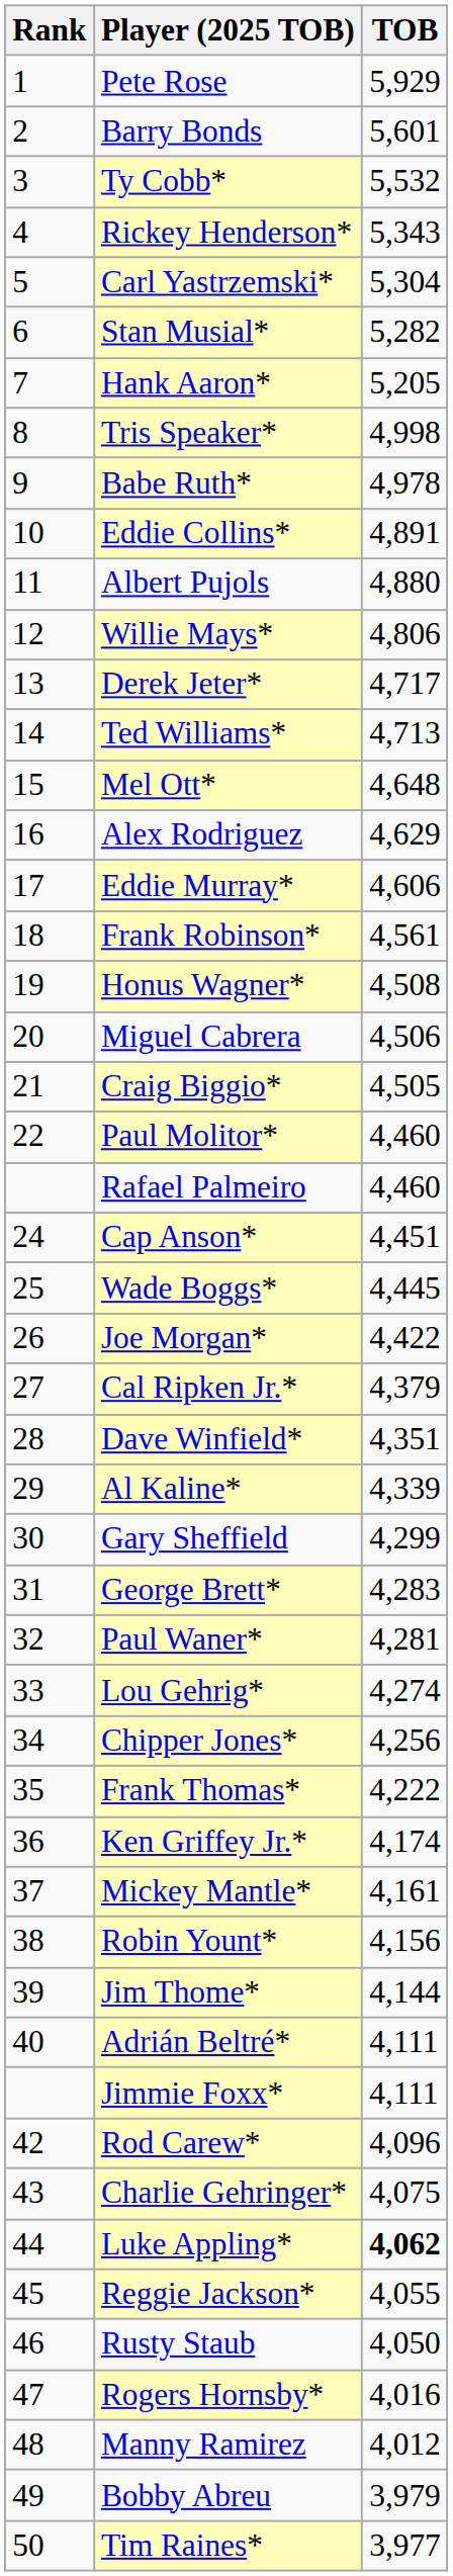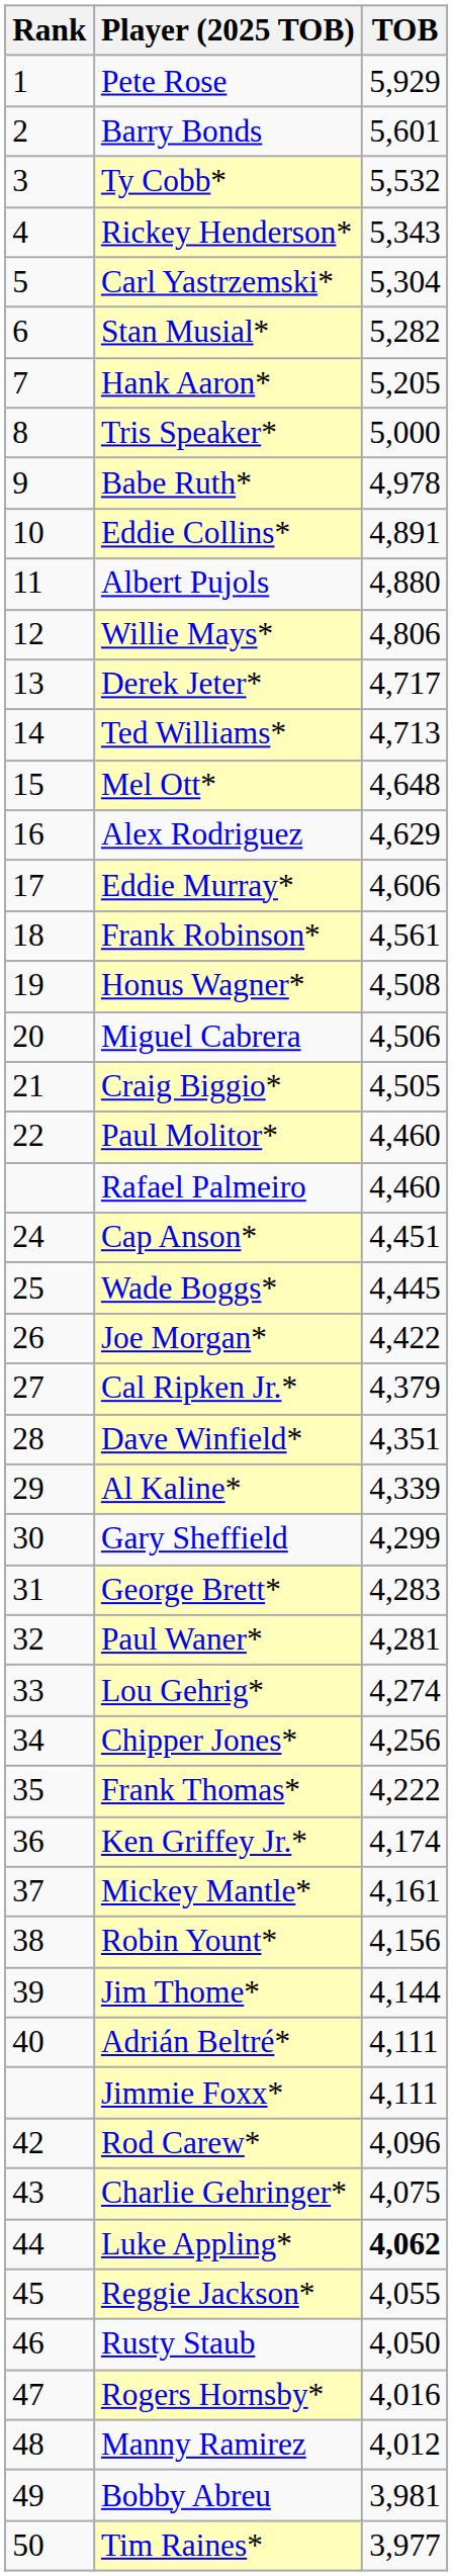Tris Speaker* | TOB: 4,998 -> 5,000
Bobby Abreu | TOB: 3,979 -> 3,981
